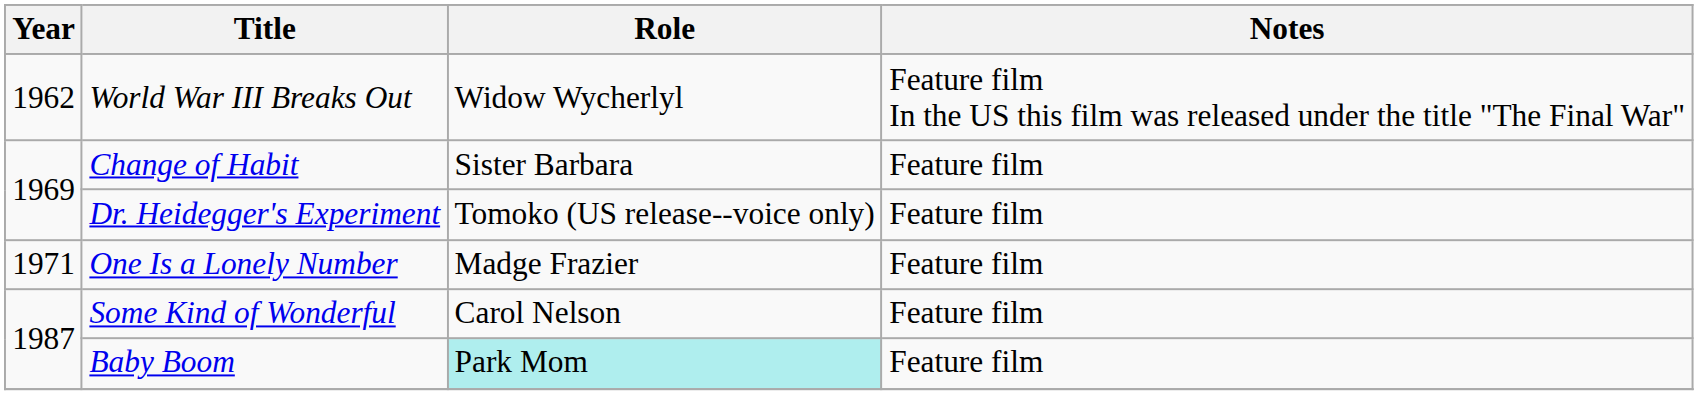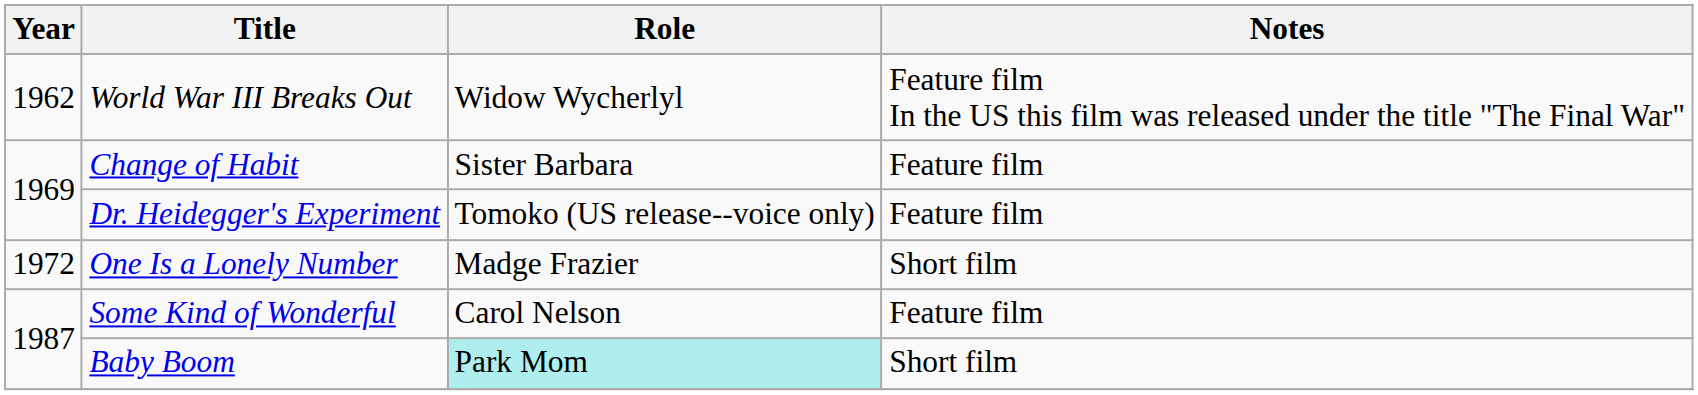One Is a Lonely Number | Year: 1971 -> 1972
One Is a Lonely Number | Notes: Feature film -> Short film
Baby Boom | Notes: Feature film -> Short film
